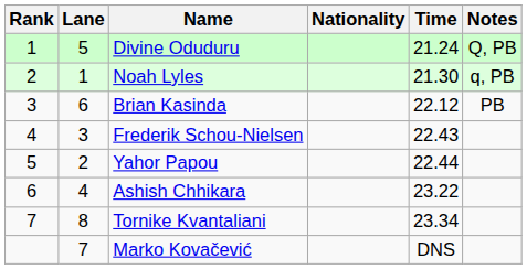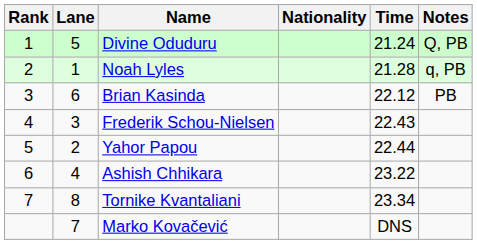Noah Lyles | Time: 21.30 -> 21.28
